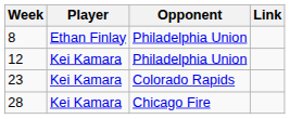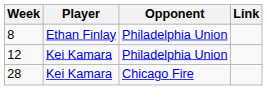- row: 23 | Kei Kamara | Colorado Rapids
